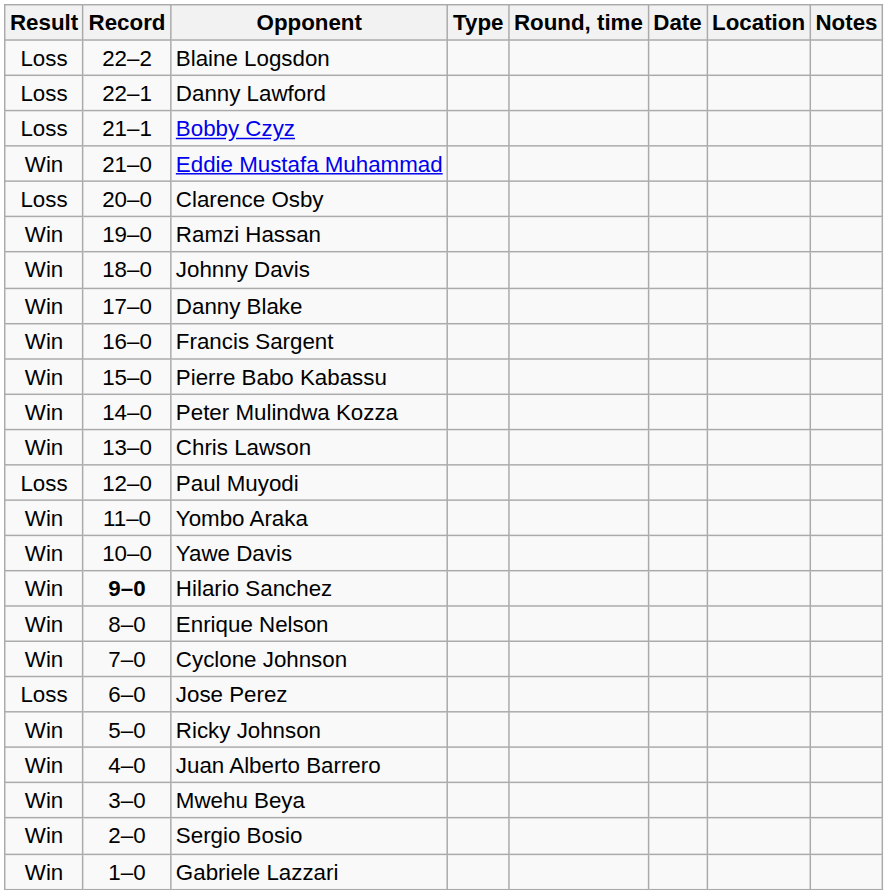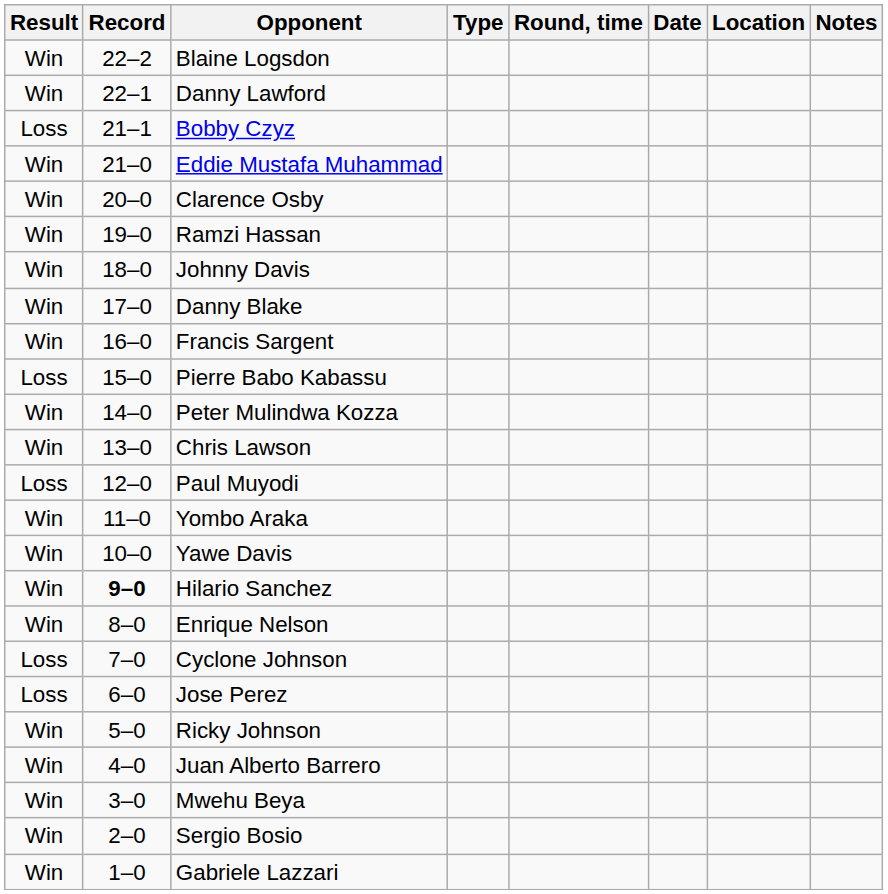Blaine Logsdon | Result: Loss -> Win
Danny Lawford | Result: Loss -> Win
Clarence Osby | Result: Loss -> Win
Pierre Babo Kabassu | Result: Win -> Loss
Cyclone Johnson | Result: Win -> Loss
